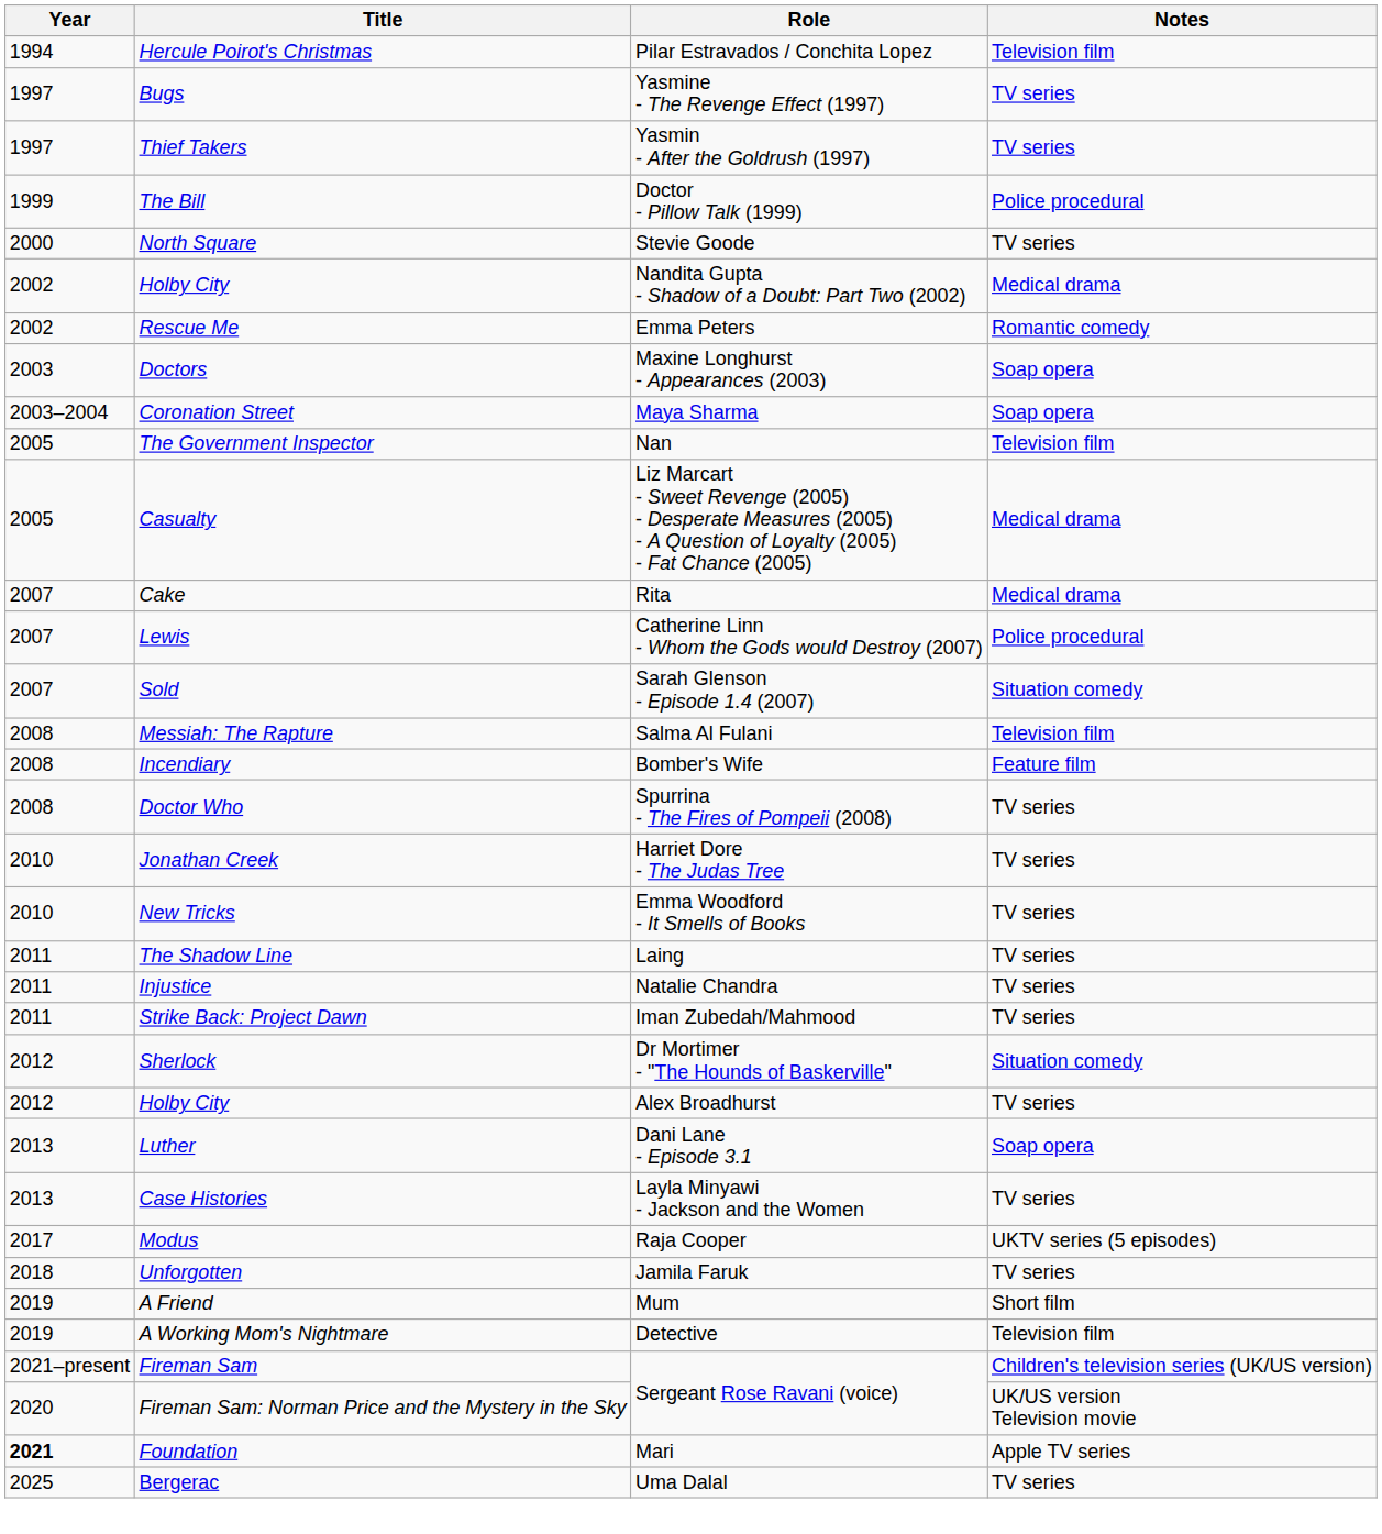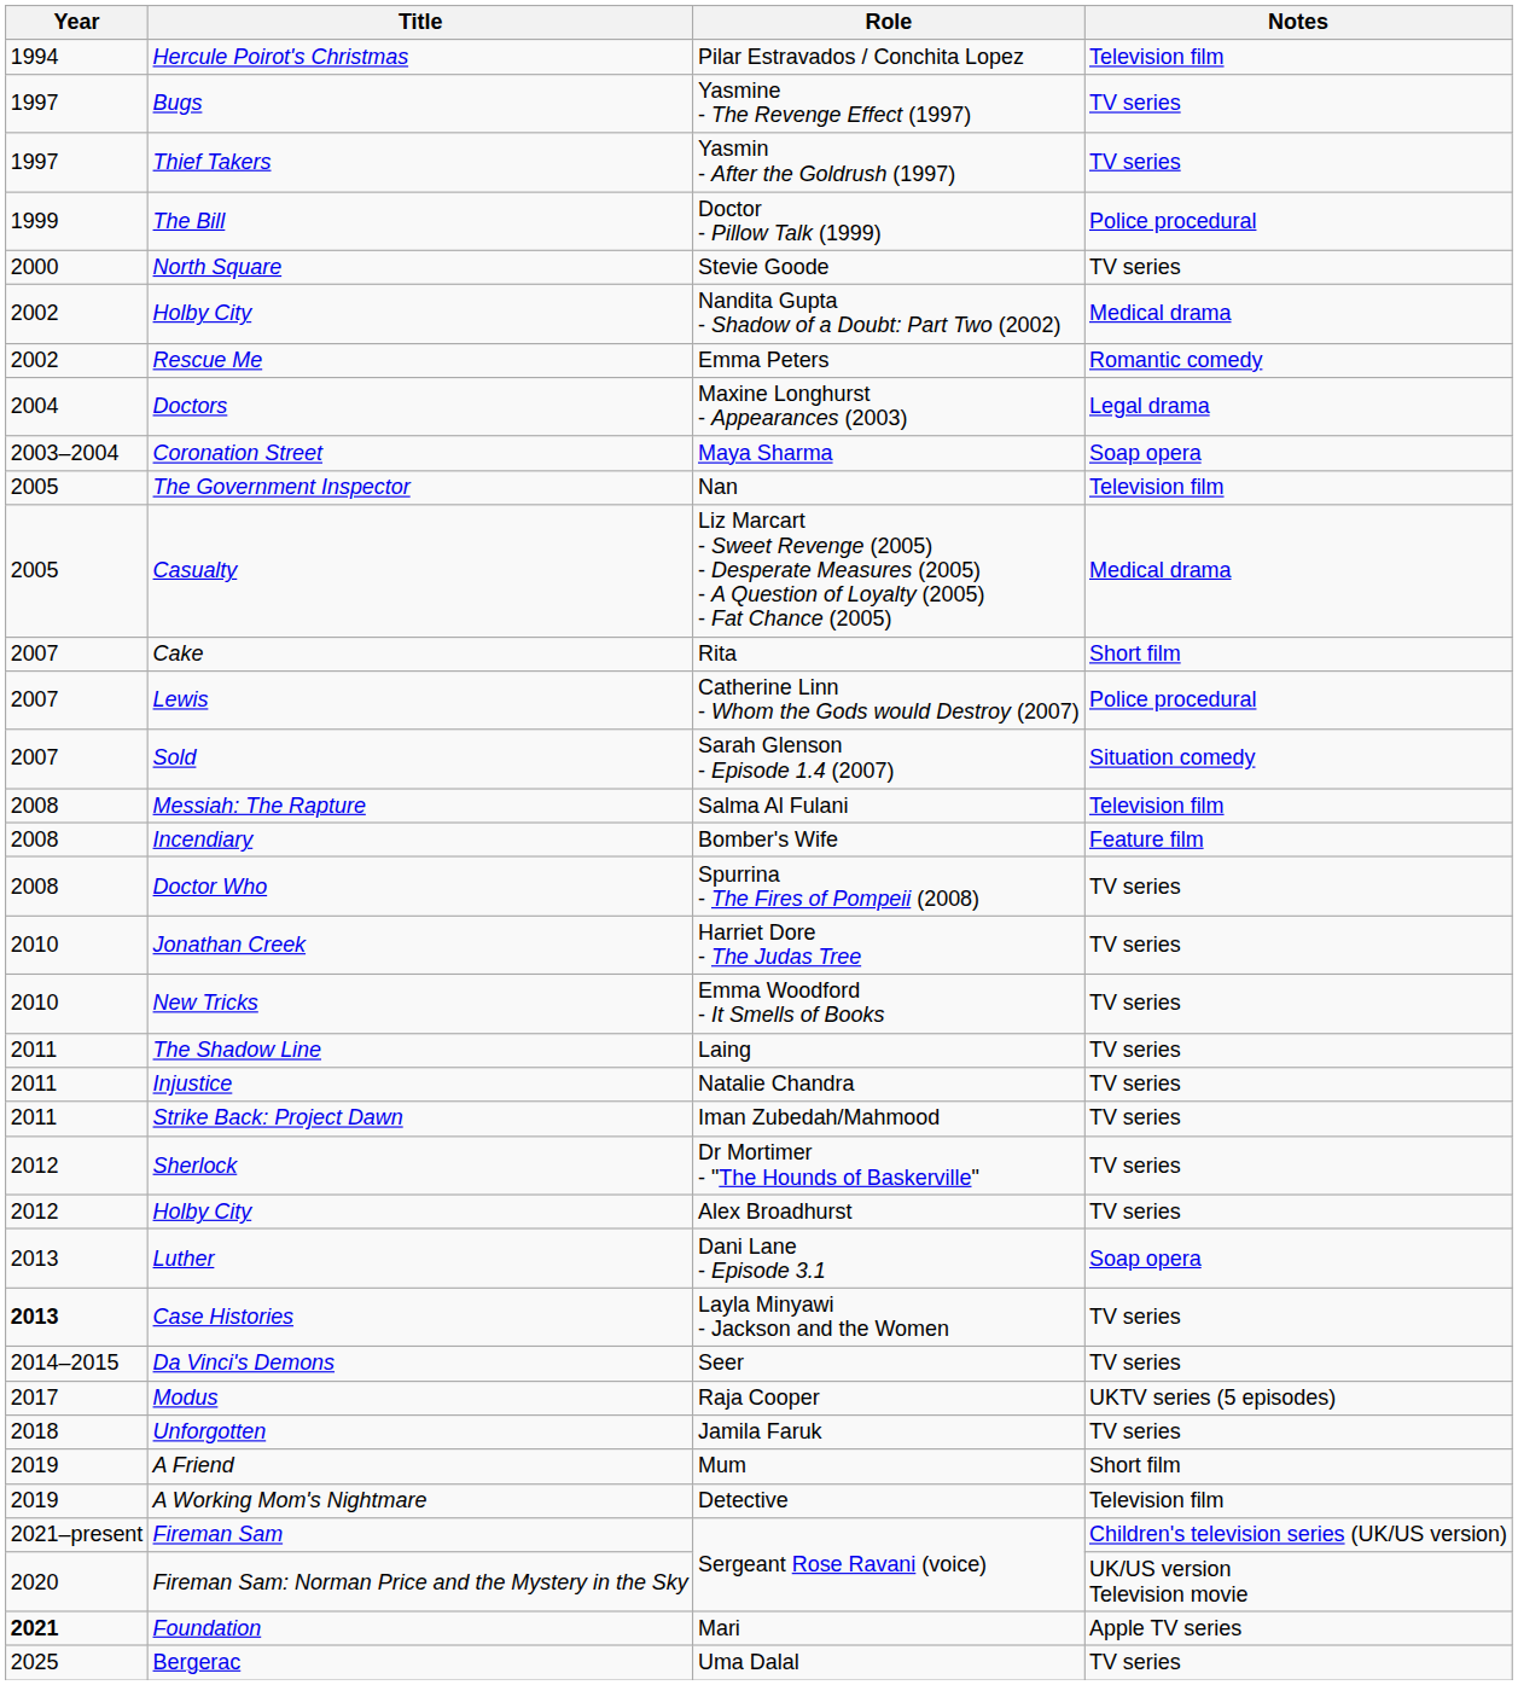Doctors | Year: 2003 -> 2004
Doctors | Notes: Soap opera -> Legal drama
Cake | Notes: Medical drama -> Short film
Sherlock | Notes: Situation comedy -> TV series
Case Histories | Year: normal -> bold
+ row: 2014–2015 | Da Vinci's Demons | Seer | TV series
